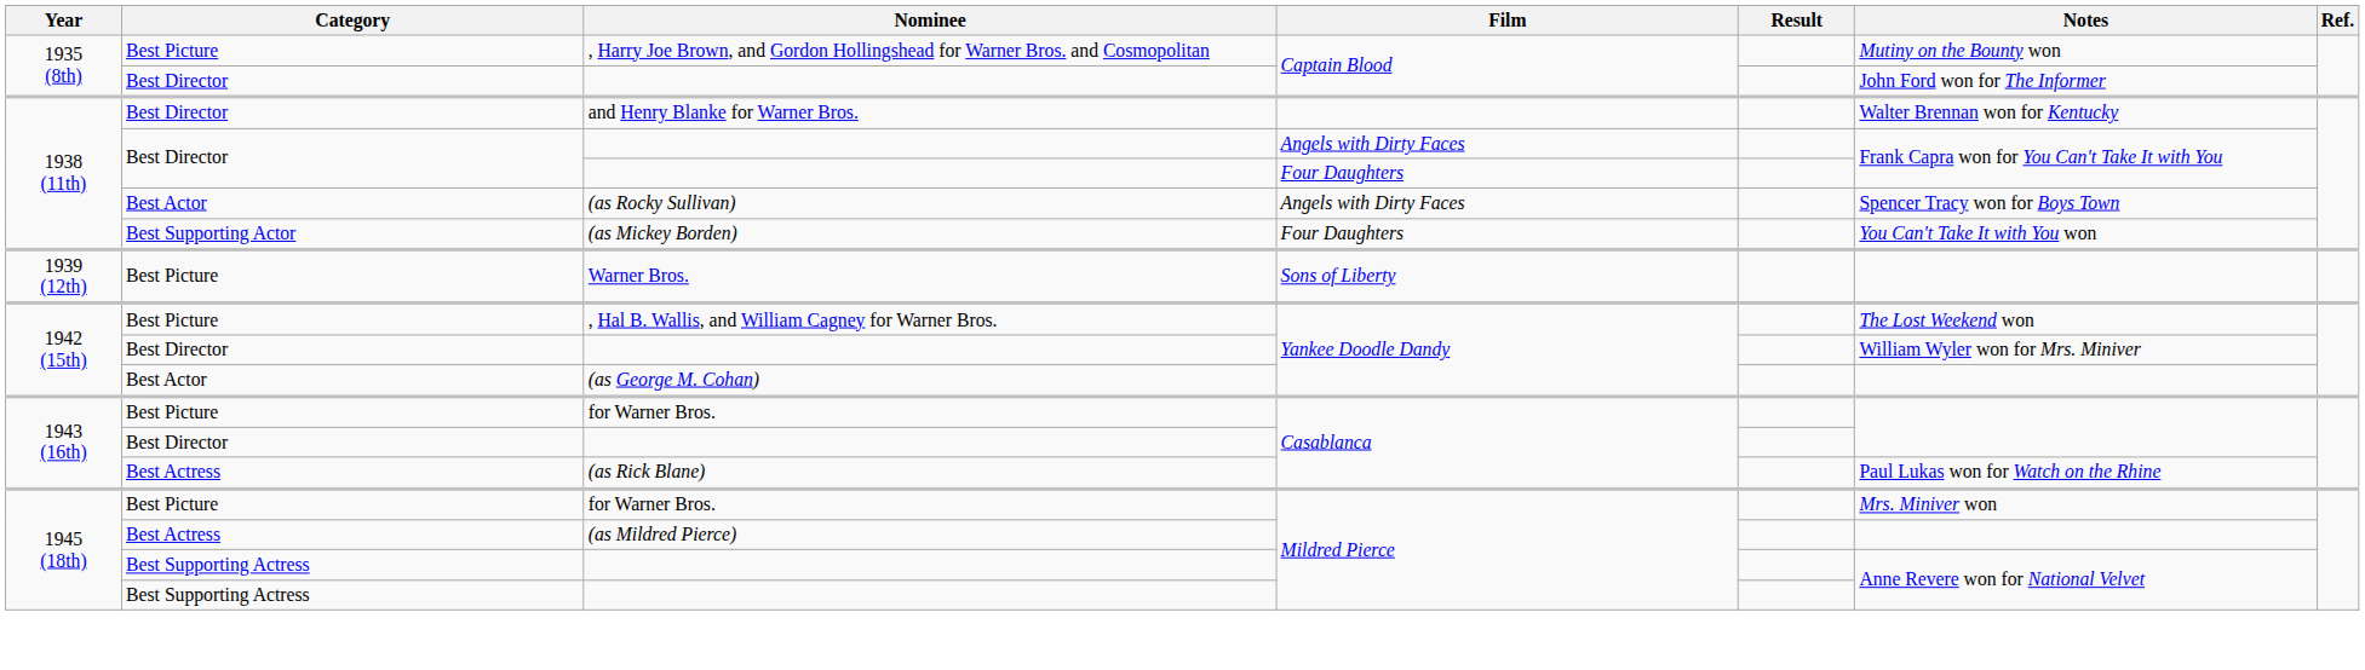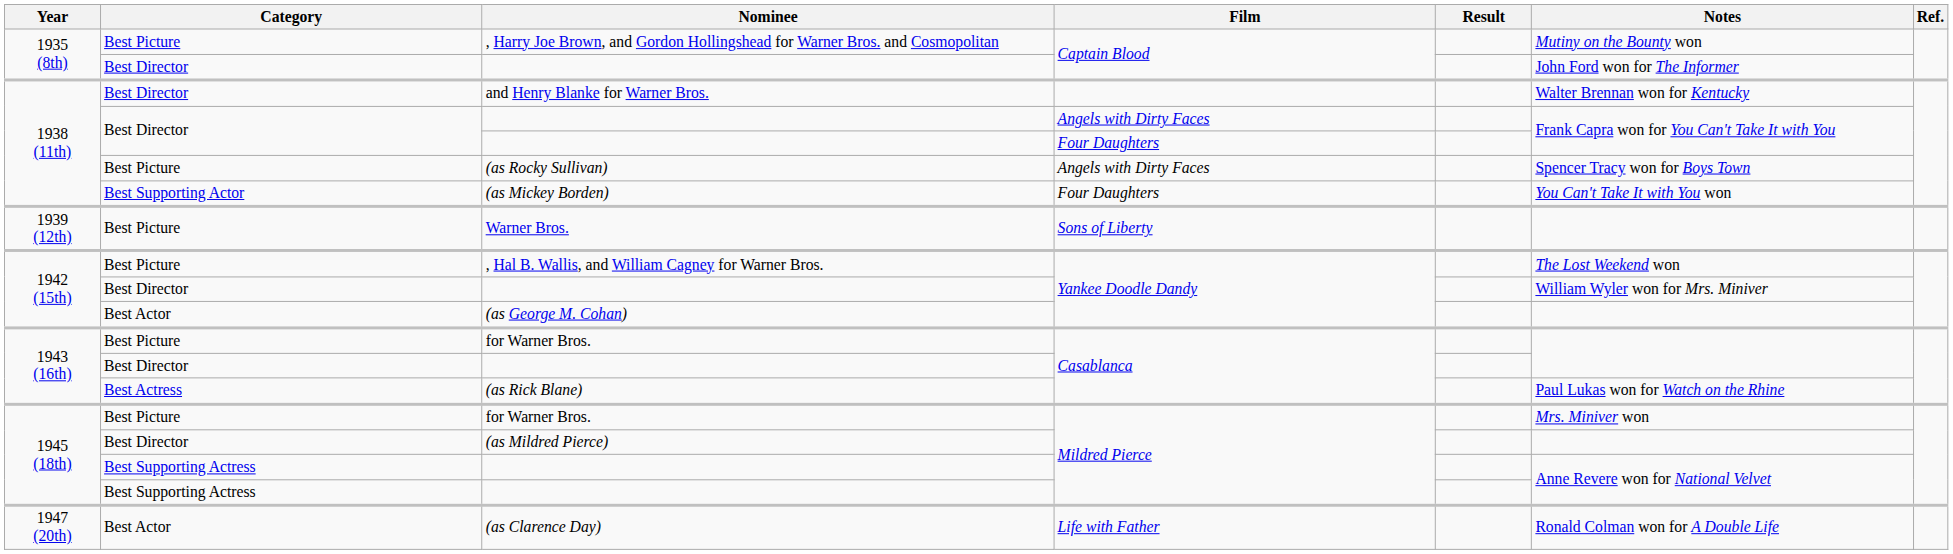(as Rocky Sullivan) | Category: Best Actor -> Best Picture
(as Mildred Pierce) | Category: Best Actress -> Best Director
+ row: 1947 (20th) | Best Actor | (as Clarence Day) | Life with Father | Ronald Colman won for A Double Life
